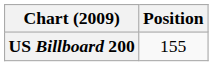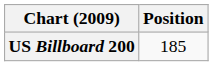US Billboard 200 | Position: 155 -> 185
